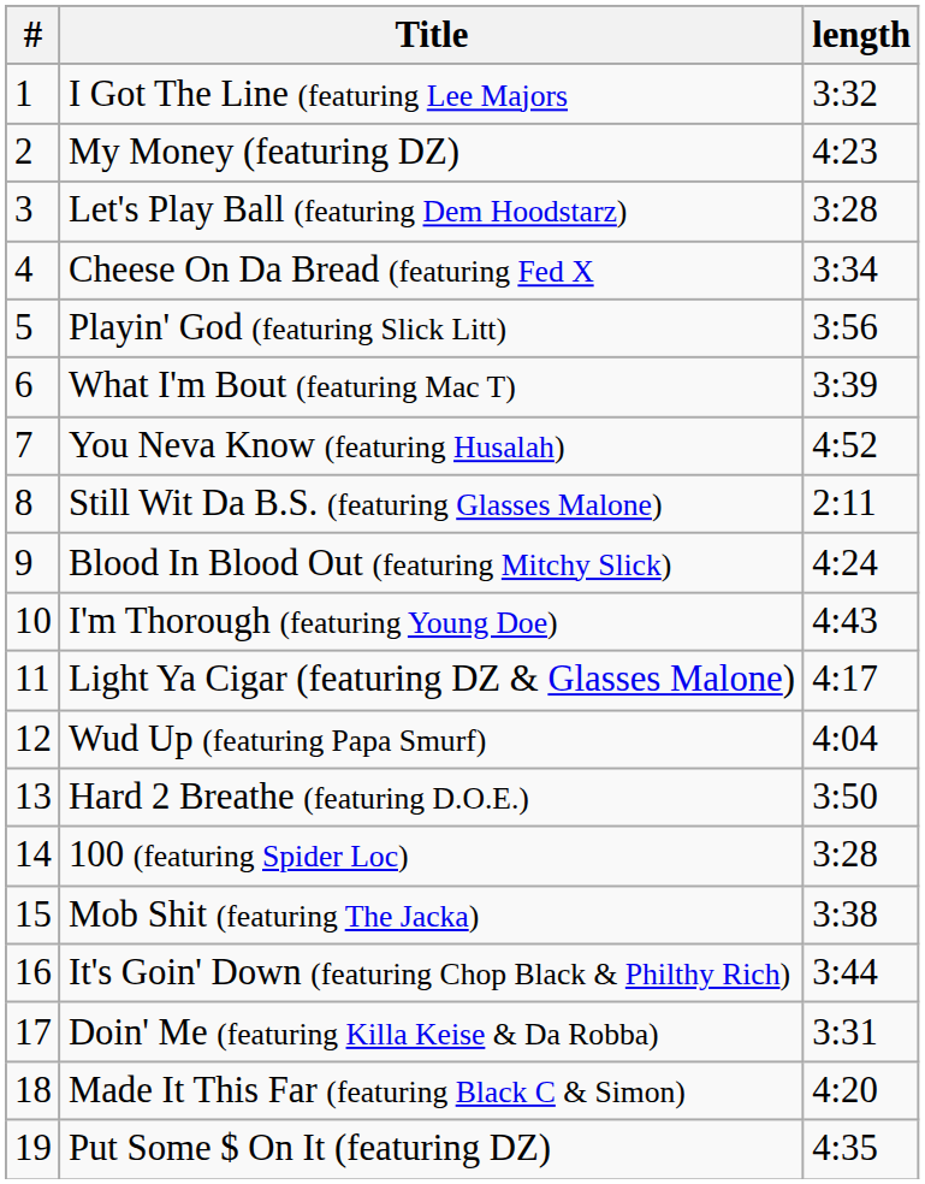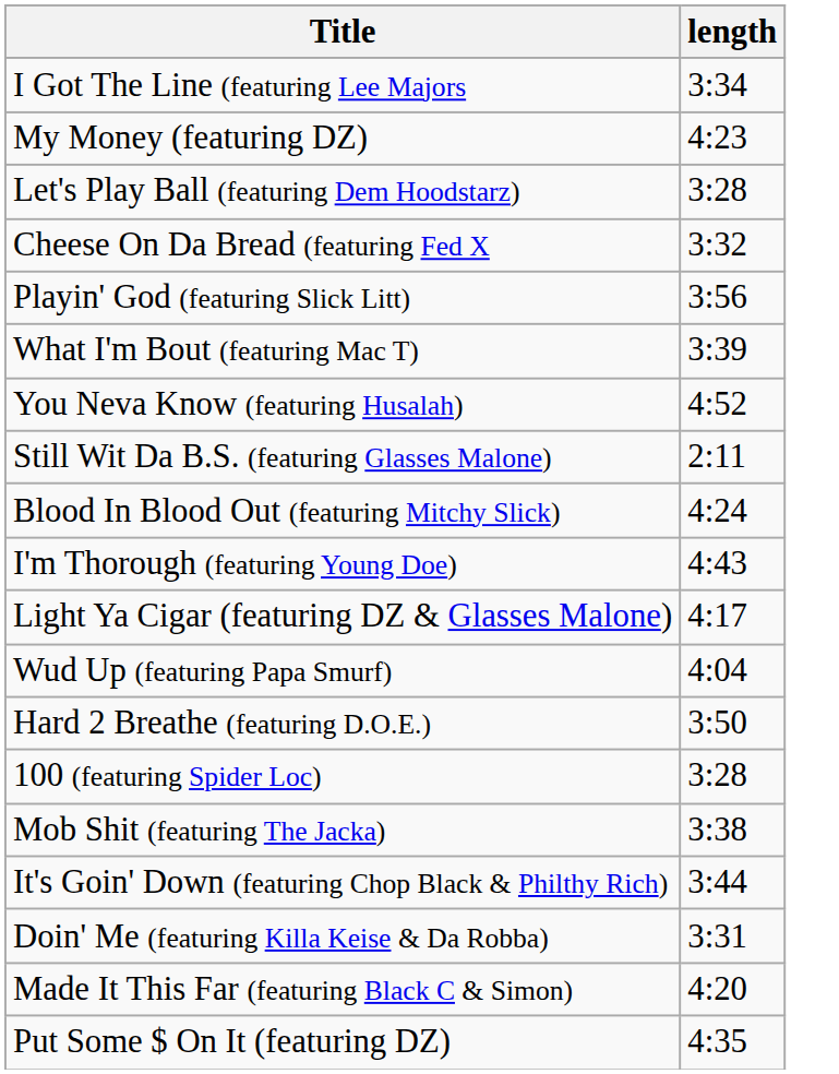- column: # | 1 | 2 | 3 | 4 | 5 | 6 | 7 | 8 | 9 | 10 | 11 | 12 | 13 | 14 | 15 | 16 | 17 | 18 | 19
I Got The Line (featuring Lee Majors | length: 3:32 -> 3:34
Cheese On Da Bread (featuring Fed X | length: 3:34 -> 3:32
